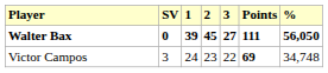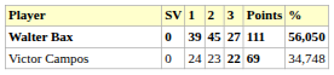Victor Campos | SV: 3 -> 0
Victor Campos | 3: normal -> bold
